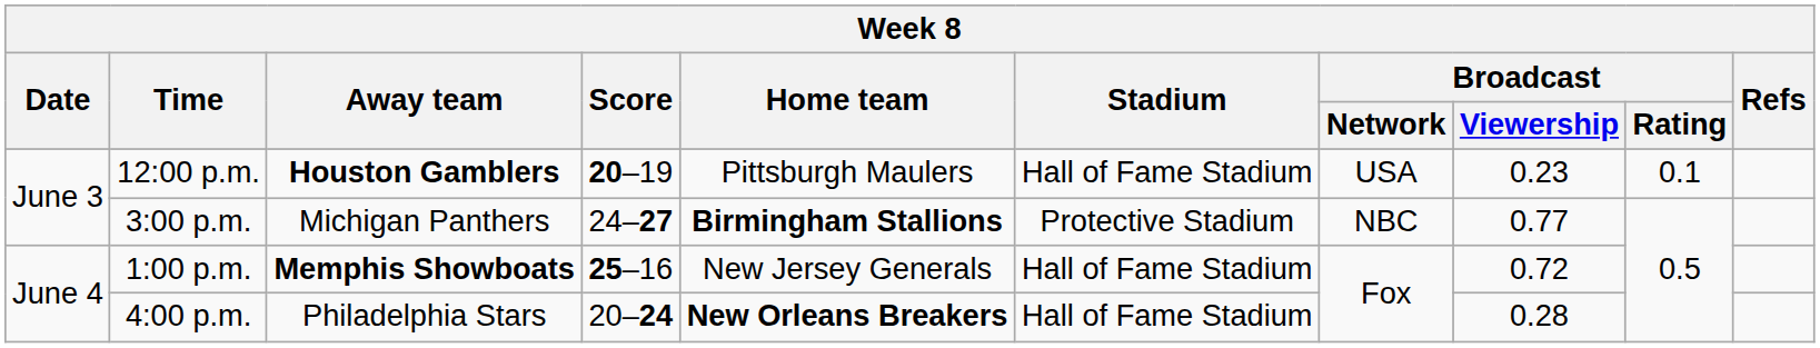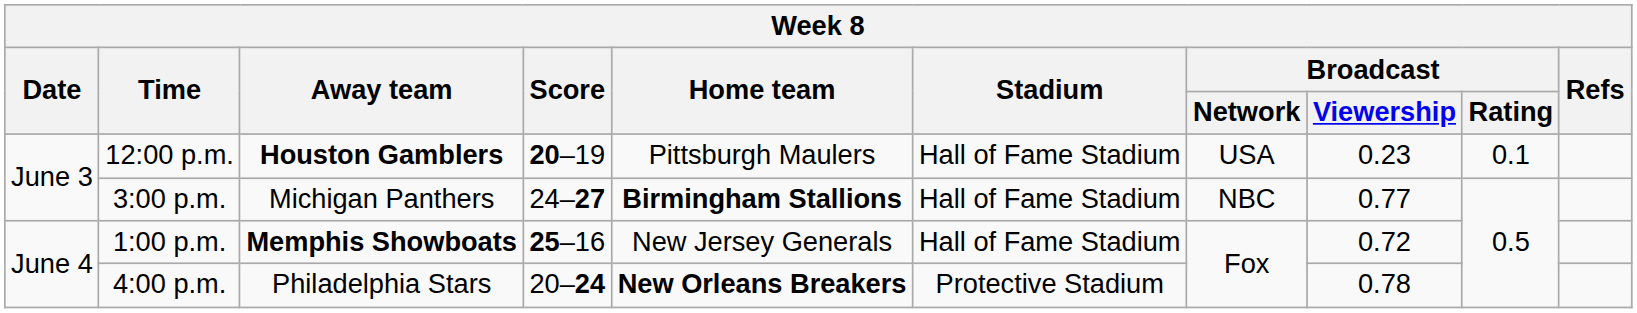3:00 p.m. | Stadium: Protective Stadium -> Hall of Fame Stadium
4:00 p.m. | Stadium: Hall of Fame Stadium -> Protective Stadium
4:00 p.m. | Broadcast / Viewership: 0.28 -> 0.78
